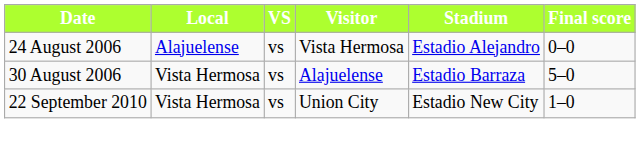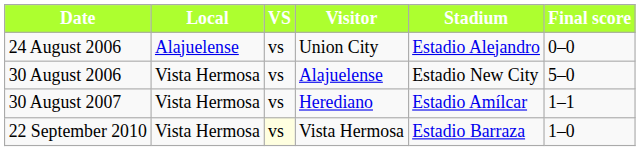24 August 2006 | Visitor: Vista Hermosa -> Union City
30 August 2006 | Stadium: Estadio Barraza -> Estadio New City
+ row: 30 August 2007 | Vista Hermosa | vs | Herediano | Estadio Amílcar | 1–1
22 September 2010 | VS: no background -> lightyellow background
22 September 2010 | Visitor: Union City -> Vista Hermosa
22 September 2010 | Stadium: Estadio New City -> Estadio Barraza
